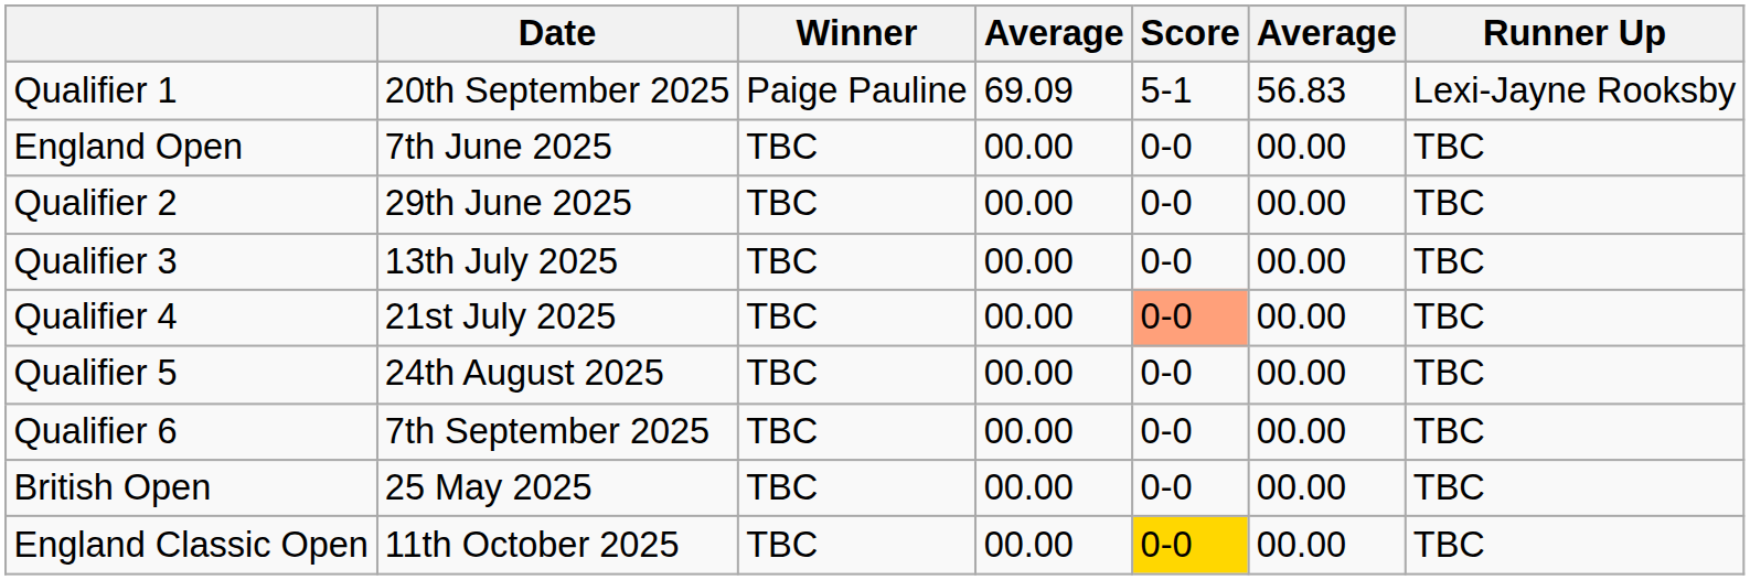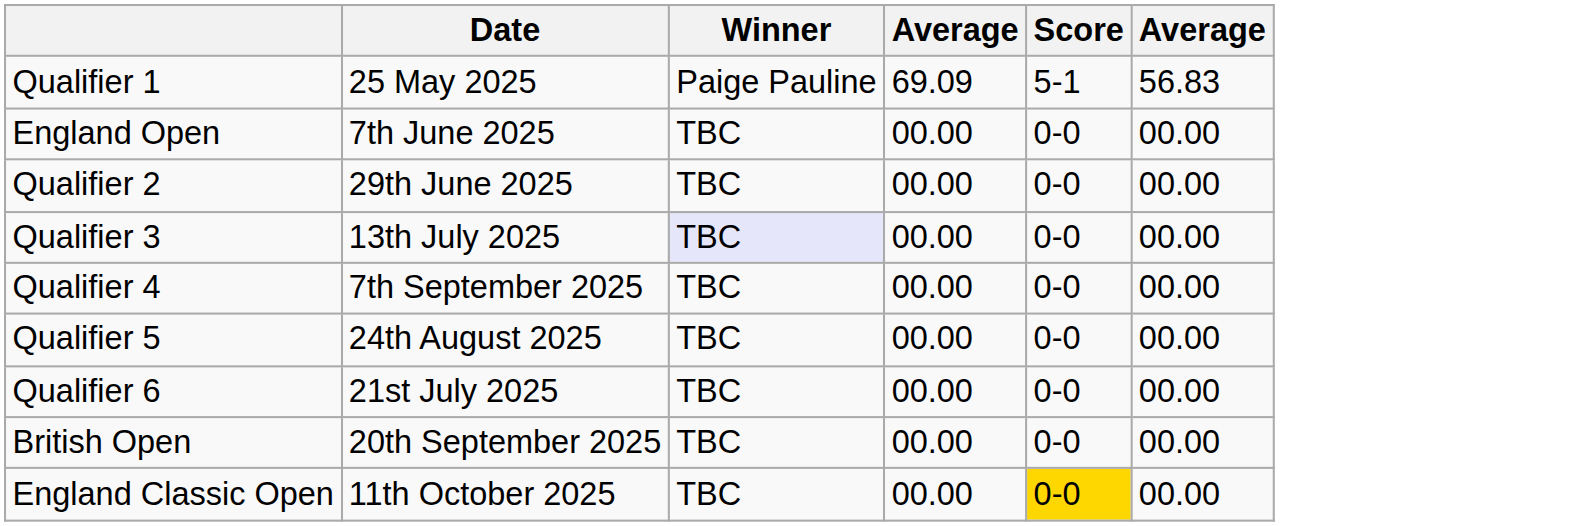- column: Runner Up | Lexi-Jayne Rooksby | TBC | TBC | TBC | TBC | TBC | TBC | TBC | TBC
Qualifier 1 | Date: 20th September 2025 -> 25 May 2025
Qualifier 3 | Winner: no background -> lavender background
Qualifier 4 | Date: 21st July 2025 -> 7th September 2025
Qualifier 4 | Score: lightsalmon background -> no background
Qualifier 6 | Date: 7th September 2025 -> 21st July 2025
British Open | Date: 25 May 2025 -> 20th September 2025
